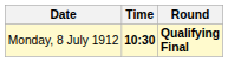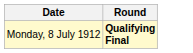- column: Time | 10:30
